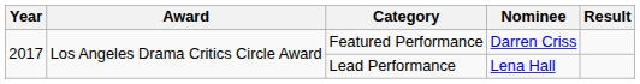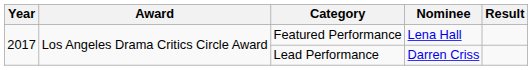Featured Performance | Nominee: Darren Criss -> Lena Hall
Lead Performance | Nominee: Lena Hall -> Darren Criss
